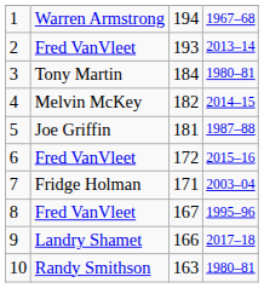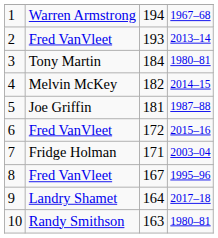9 | column 3: 166 -> 164
